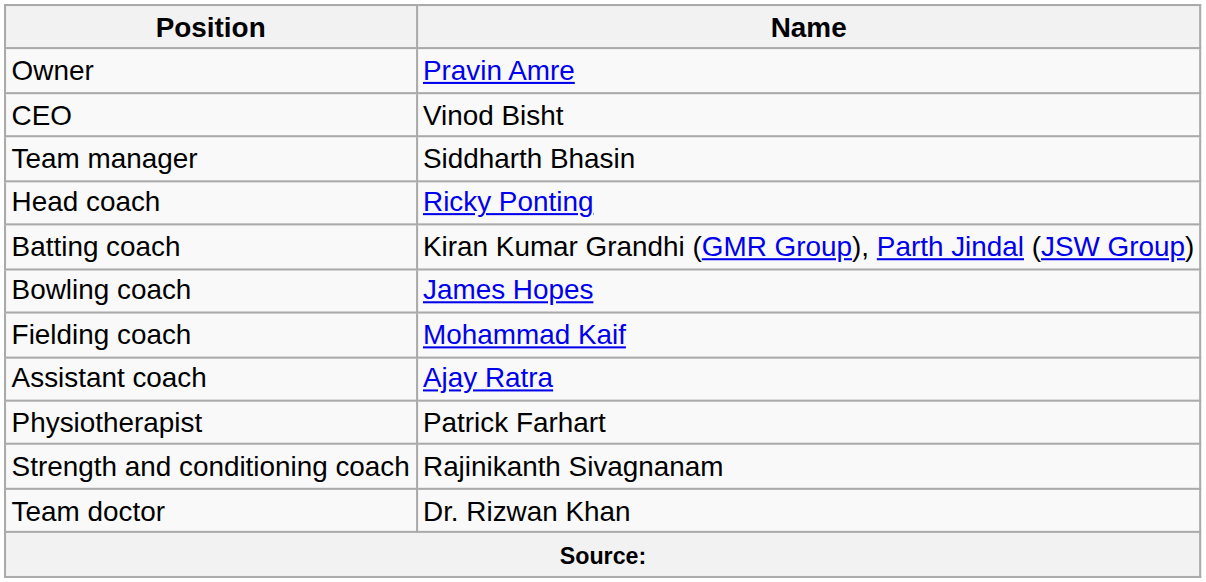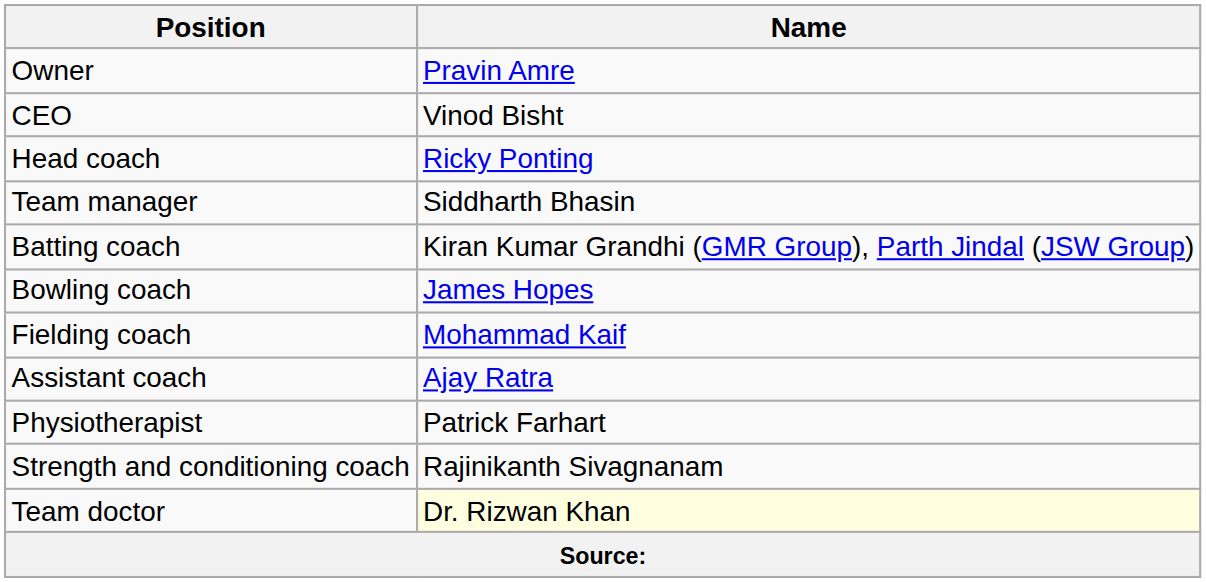rows swapped: Team manager <-> Head coach
Team doctor | Name: no background -> lightyellow background
